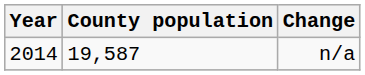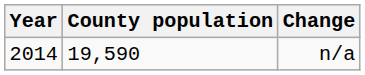n/a | County population: 19,587 -> 19,590
